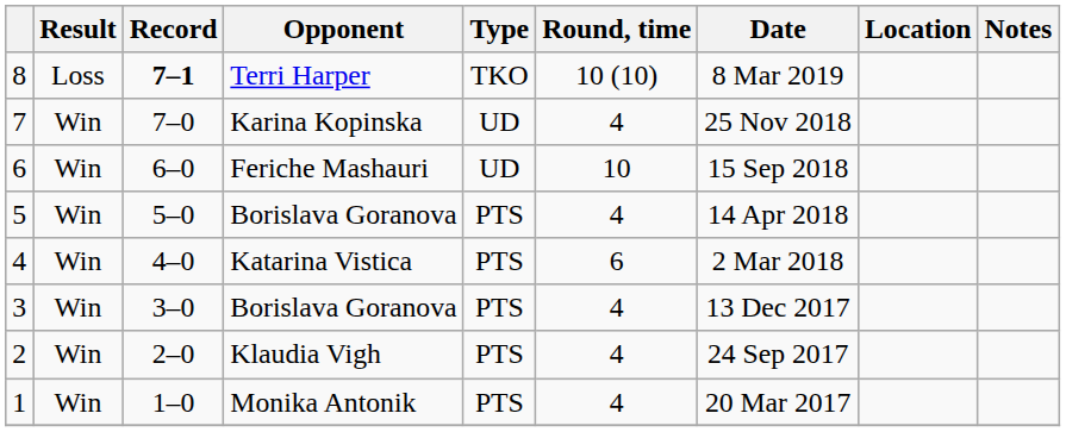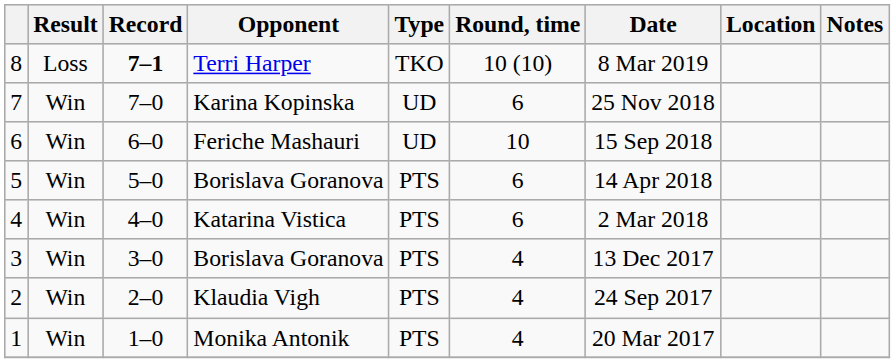7 | Round, time: 4 -> 6
5 | Round, time: 4 -> 6
